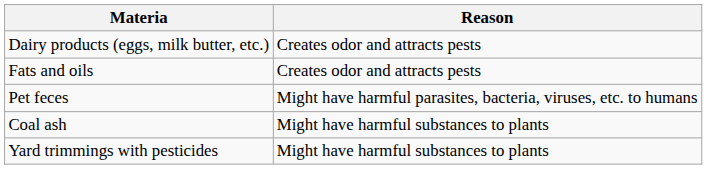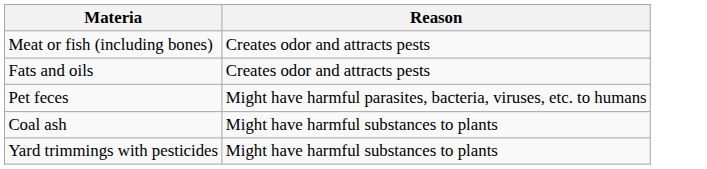+ row: Meat or fish (including bones) | Creates odor and attracts pests
- row: Dairy products (eggs, milk butter, etc.) | Creates odor and attracts pests
